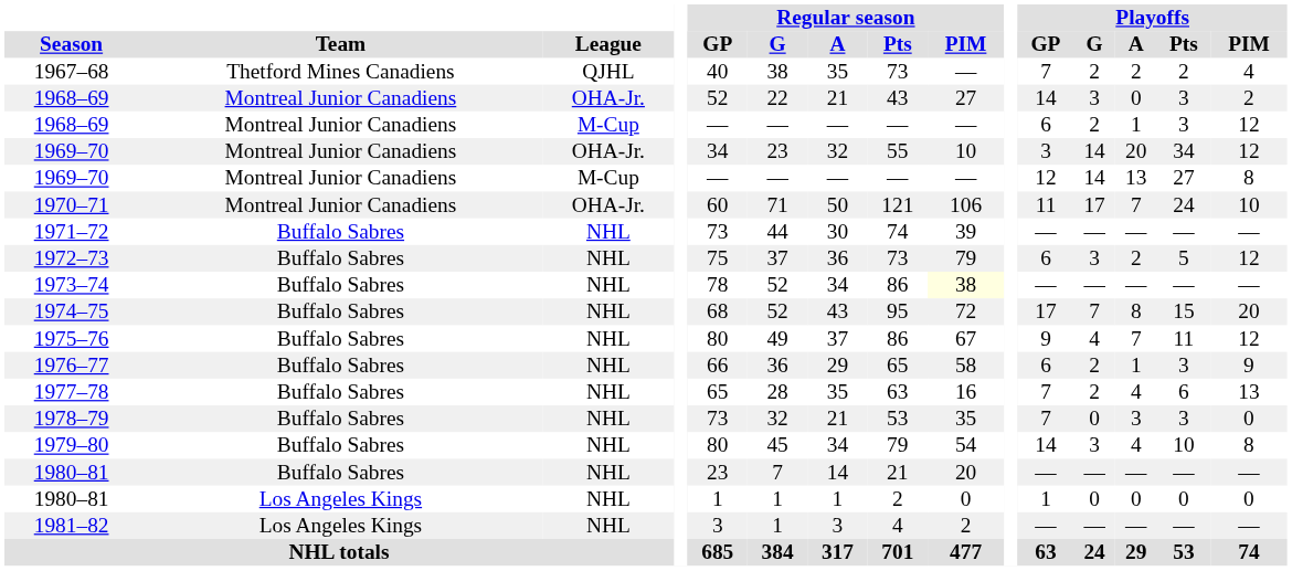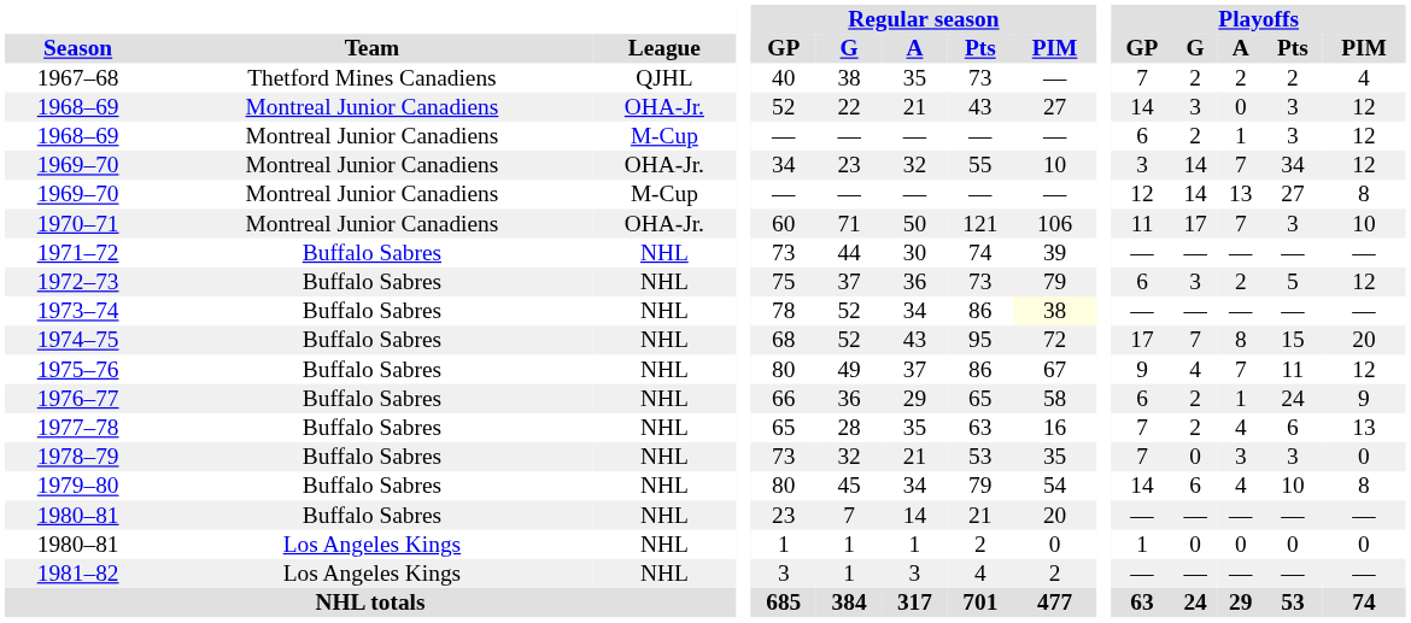1968–69 / OHA-Jr. | Playoffs / PIM: 2 -> 12
1969–70 / OHA-Jr. | Playoffs / A: 20 -> 7
1970–71 | Playoffs / Pts: 24 -> 3
1976–77 | Playoffs / Pts: 3 -> 24
1979–80 | Playoffs / G: 3 -> 6
